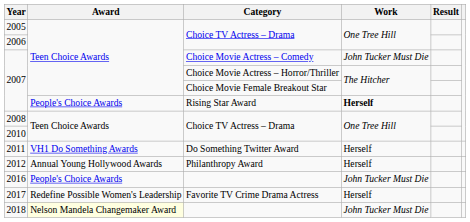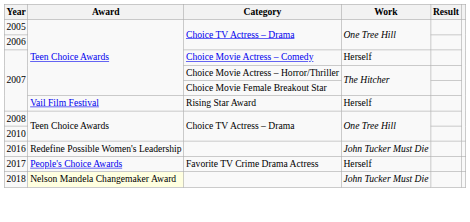2007 / Choice Movie Actress – Comedy | Work: John Tucker Must Die -> Herself
2007 / Rising Star Award | Award: People's Choice Awards -> Vail Film Festival
2007 / Rising Star Award | Work: bold -> normal
- row: 2011 | VH1 Do Something Awards | Do Something Twitter Award | Herself
- row: 2012 | Annual Young Hollywood Awards | Philanthropy Award | Herself
2016 | Award: People's Choice Awards -> Redefine Possible Women's Leadership
2017 | Award: Redefine Possible Women's Leadership -> People's Choice Awards
